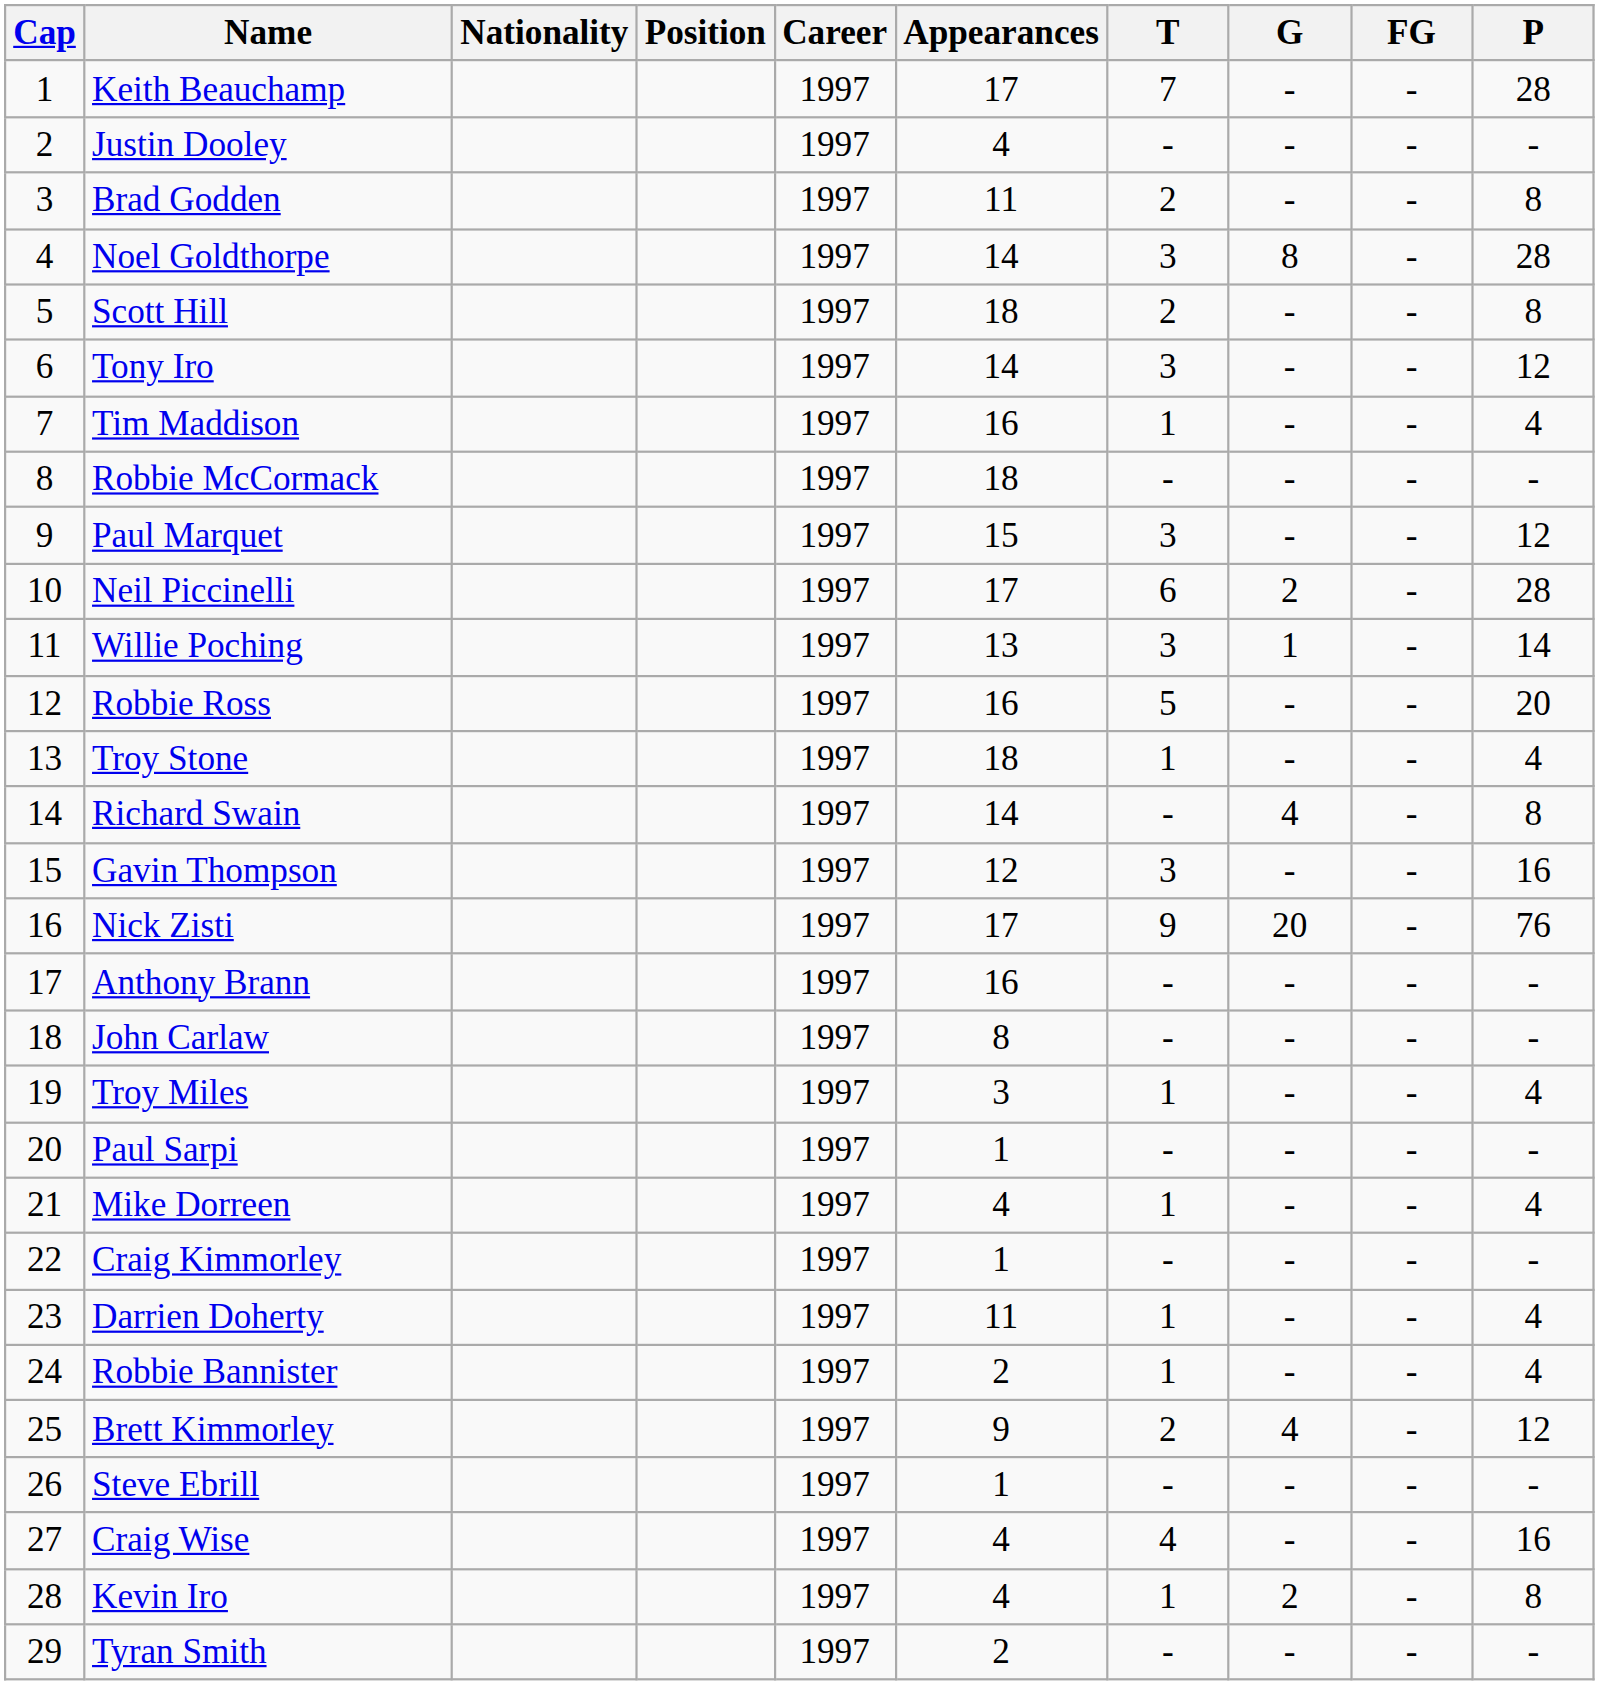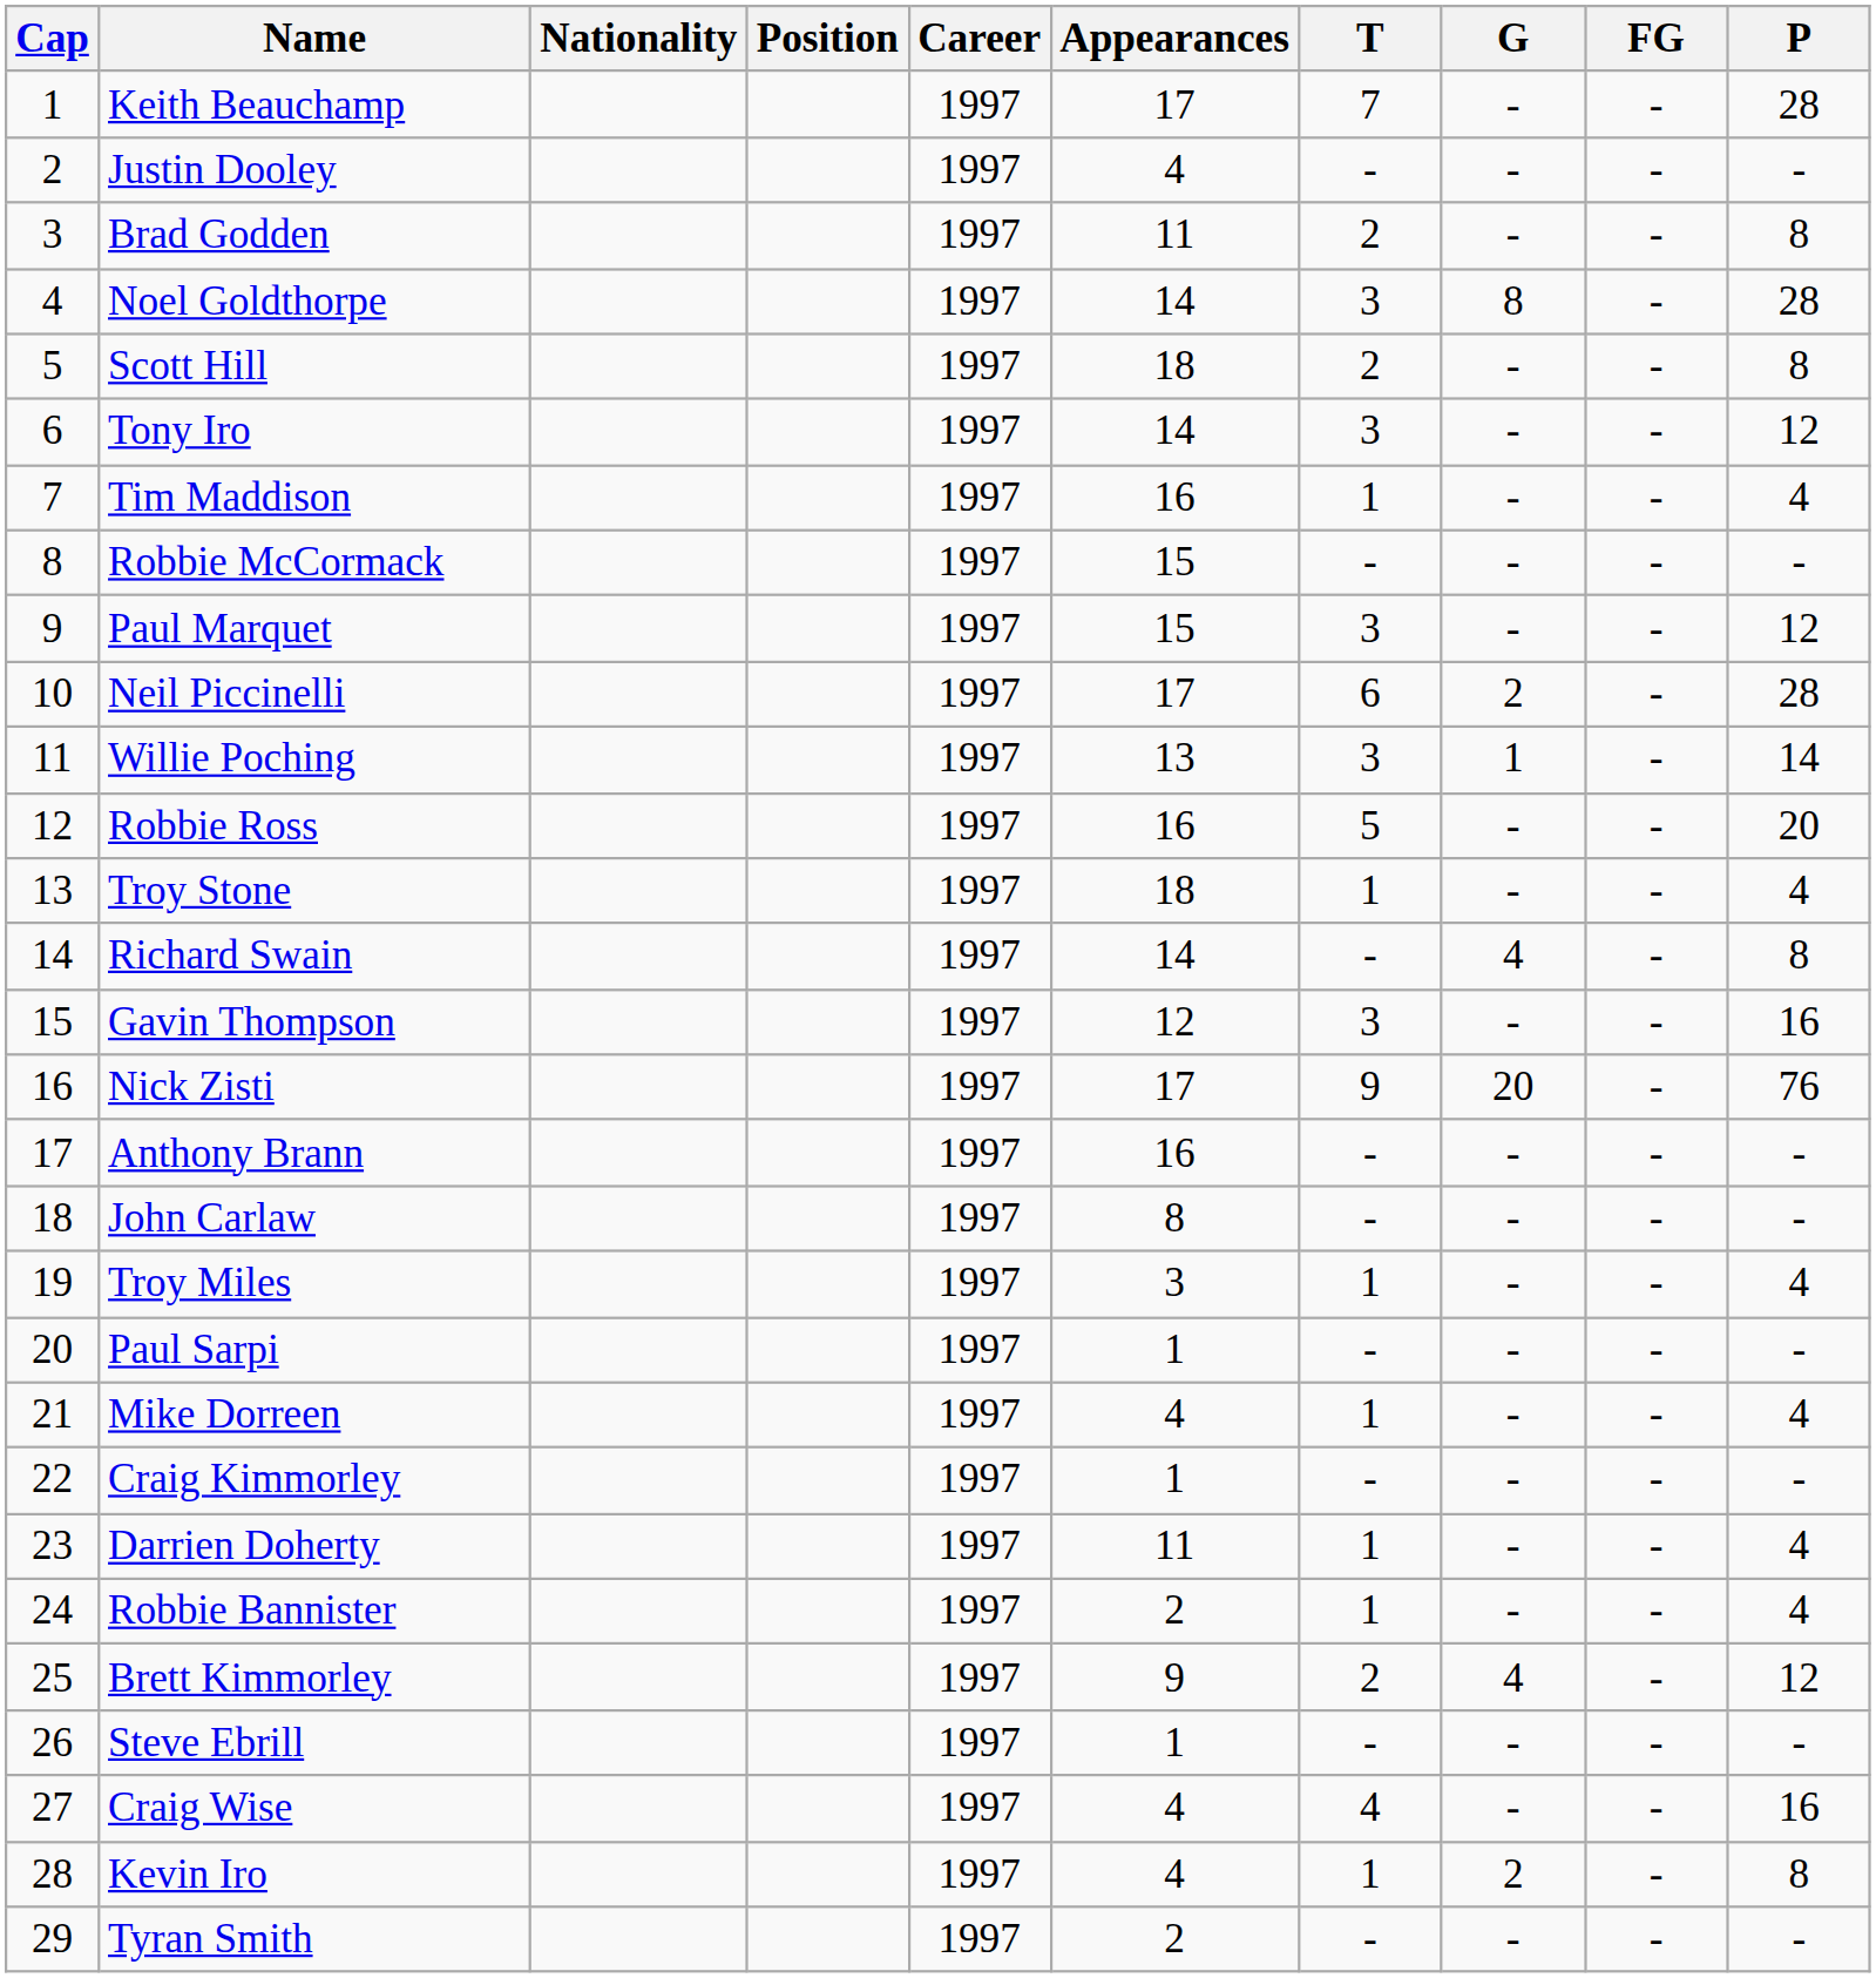Robbie McCormack | Appearances: 18 -> 15
